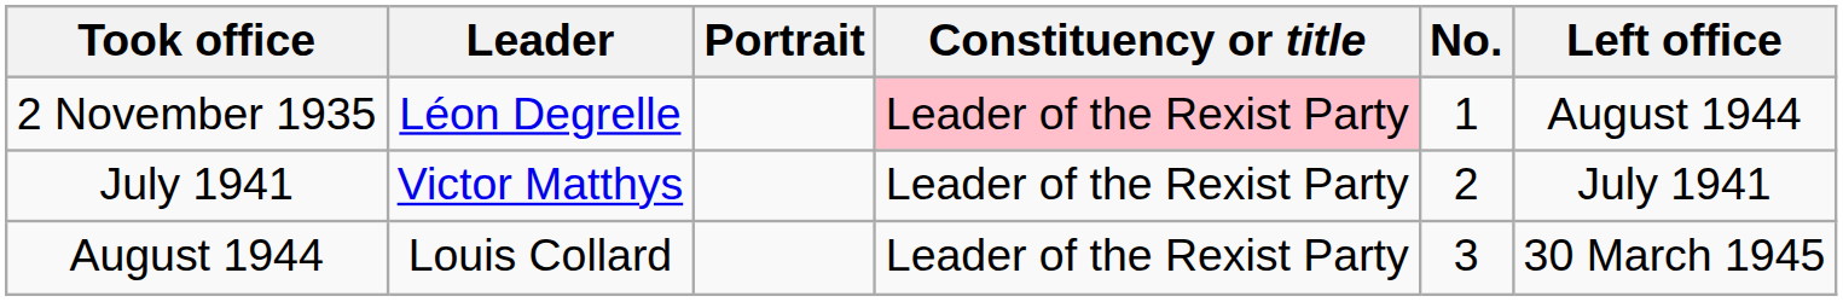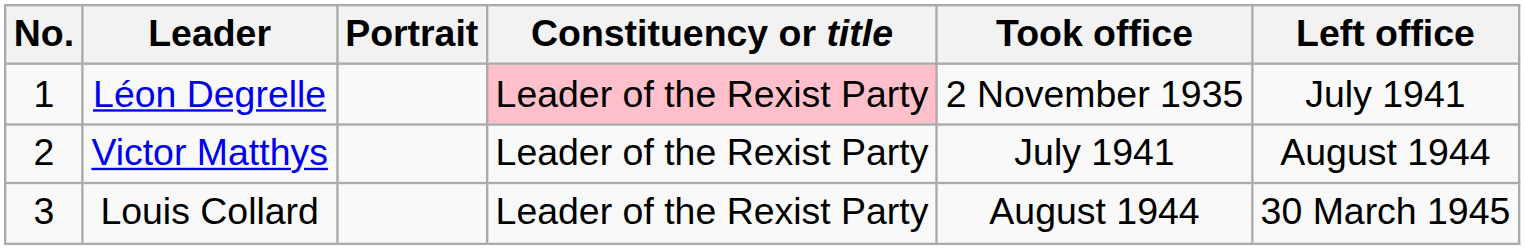columns swapped: No. <-> Took office
Léon Degrelle | Left office: August 1944 -> July 1941
Victor Matthys | Left office: July 1941 -> August 1944
